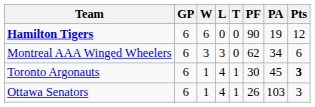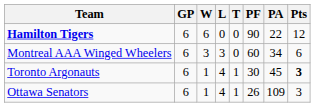Hamilton Tigers | PA: 19 -> 22
Montreal AAA Winged Wheelers | PF: 62 -> 60
Ottawa Senators | PA: 103 -> 109
